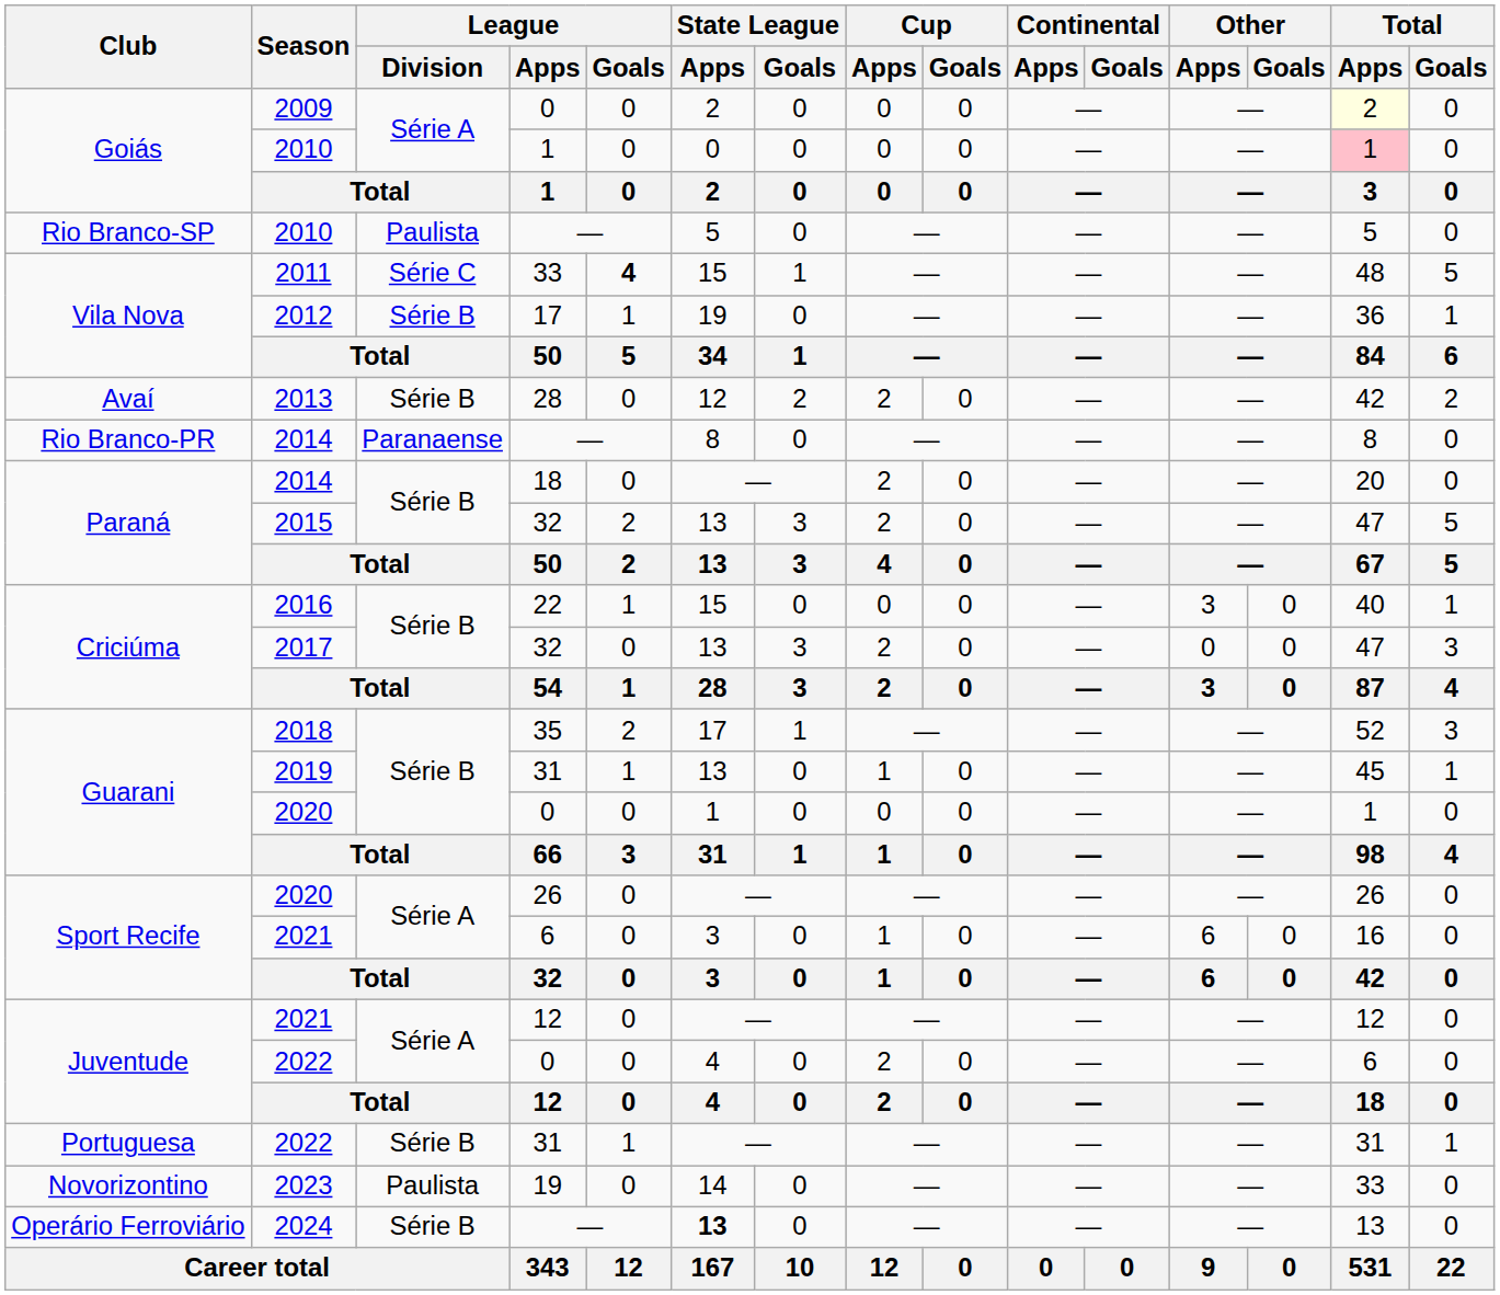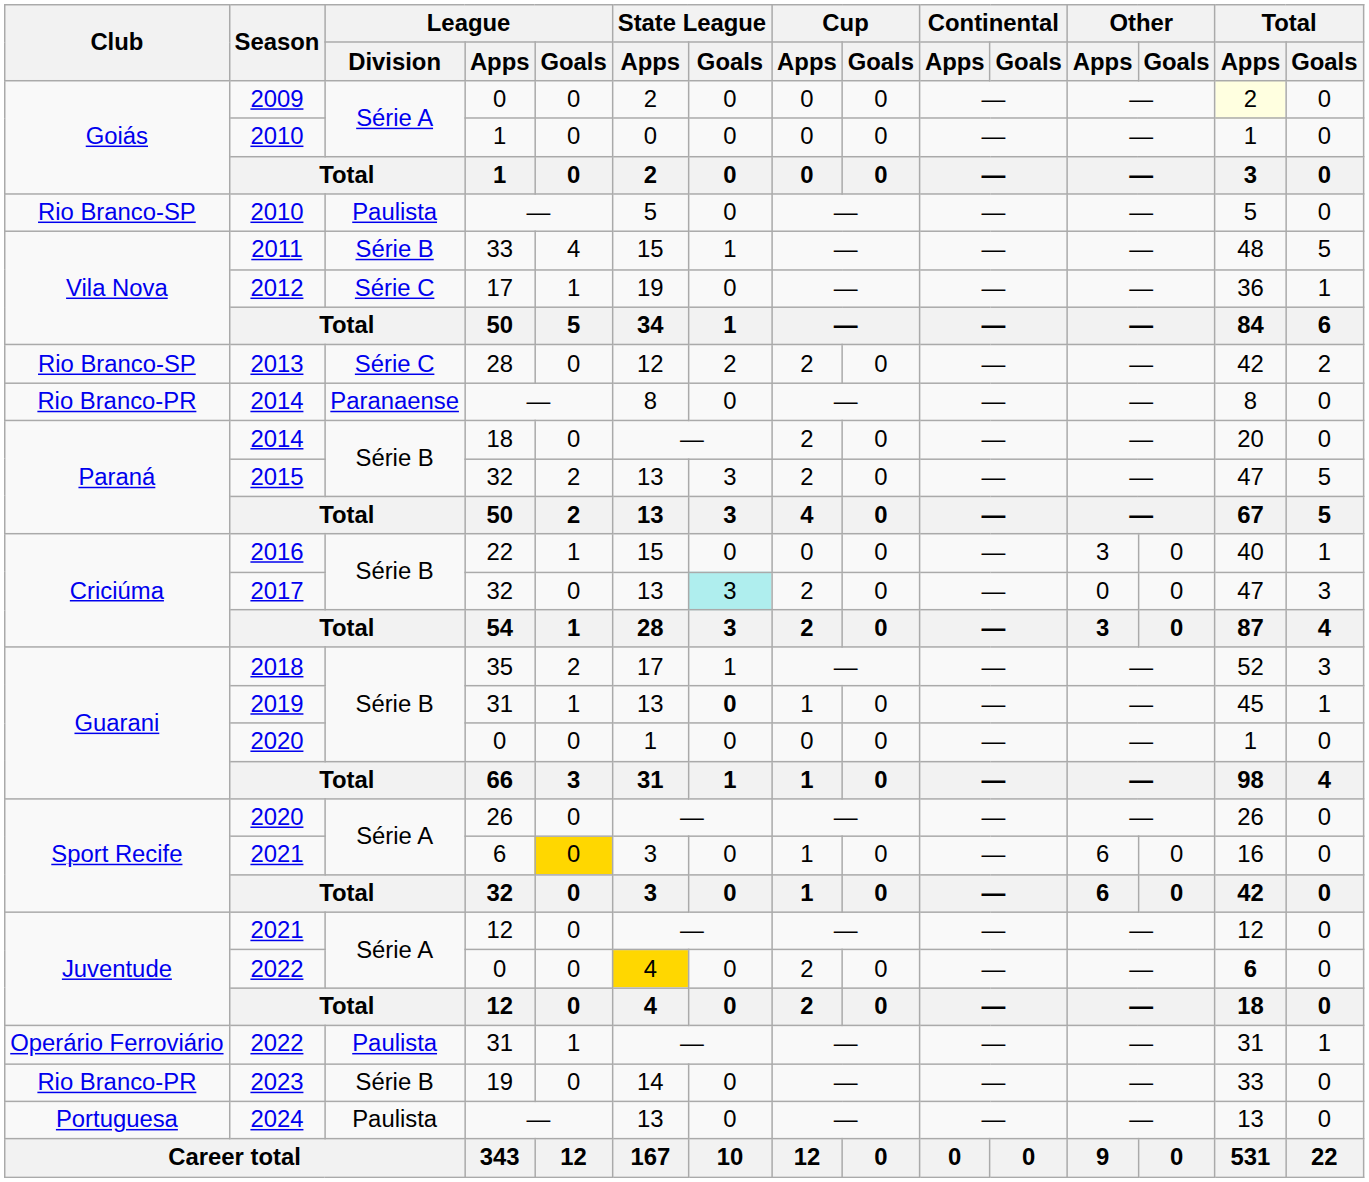2010 / 1 | Total / Apps: pink background -> no background
2011 | League / Division: Série C -> Série B
2011 | League / Goals: bold -> normal
2012 | League / Division: Série B -> Série C
2013 | Club: Avaí -> Rio Branco-SP
2013 | League / Division: Série B -> Série C
2017 | State League / Goals: no background -> paleturquoise background
2019 | State League / Goals: normal -> bold
2021 / 6 | League / Goals: no background -> gold background
2022 / 0 | State League / Apps: no background -> gold background
2022 / 0 | Total / Apps: normal -> bold
2022 / 31 | Club: Portuguesa -> Operário Ferroviário
2022 / 31 | League / Division: Série B -> Paulista
2023 | Club: Novorizontino -> Rio Branco-PR
2023 | League / Division: Paulista -> Série B
2024 | Club: Operário Ferroviário -> Portuguesa
2024 | League / Division: Série B -> Paulista
2024 | State League / Apps: bold -> normal
